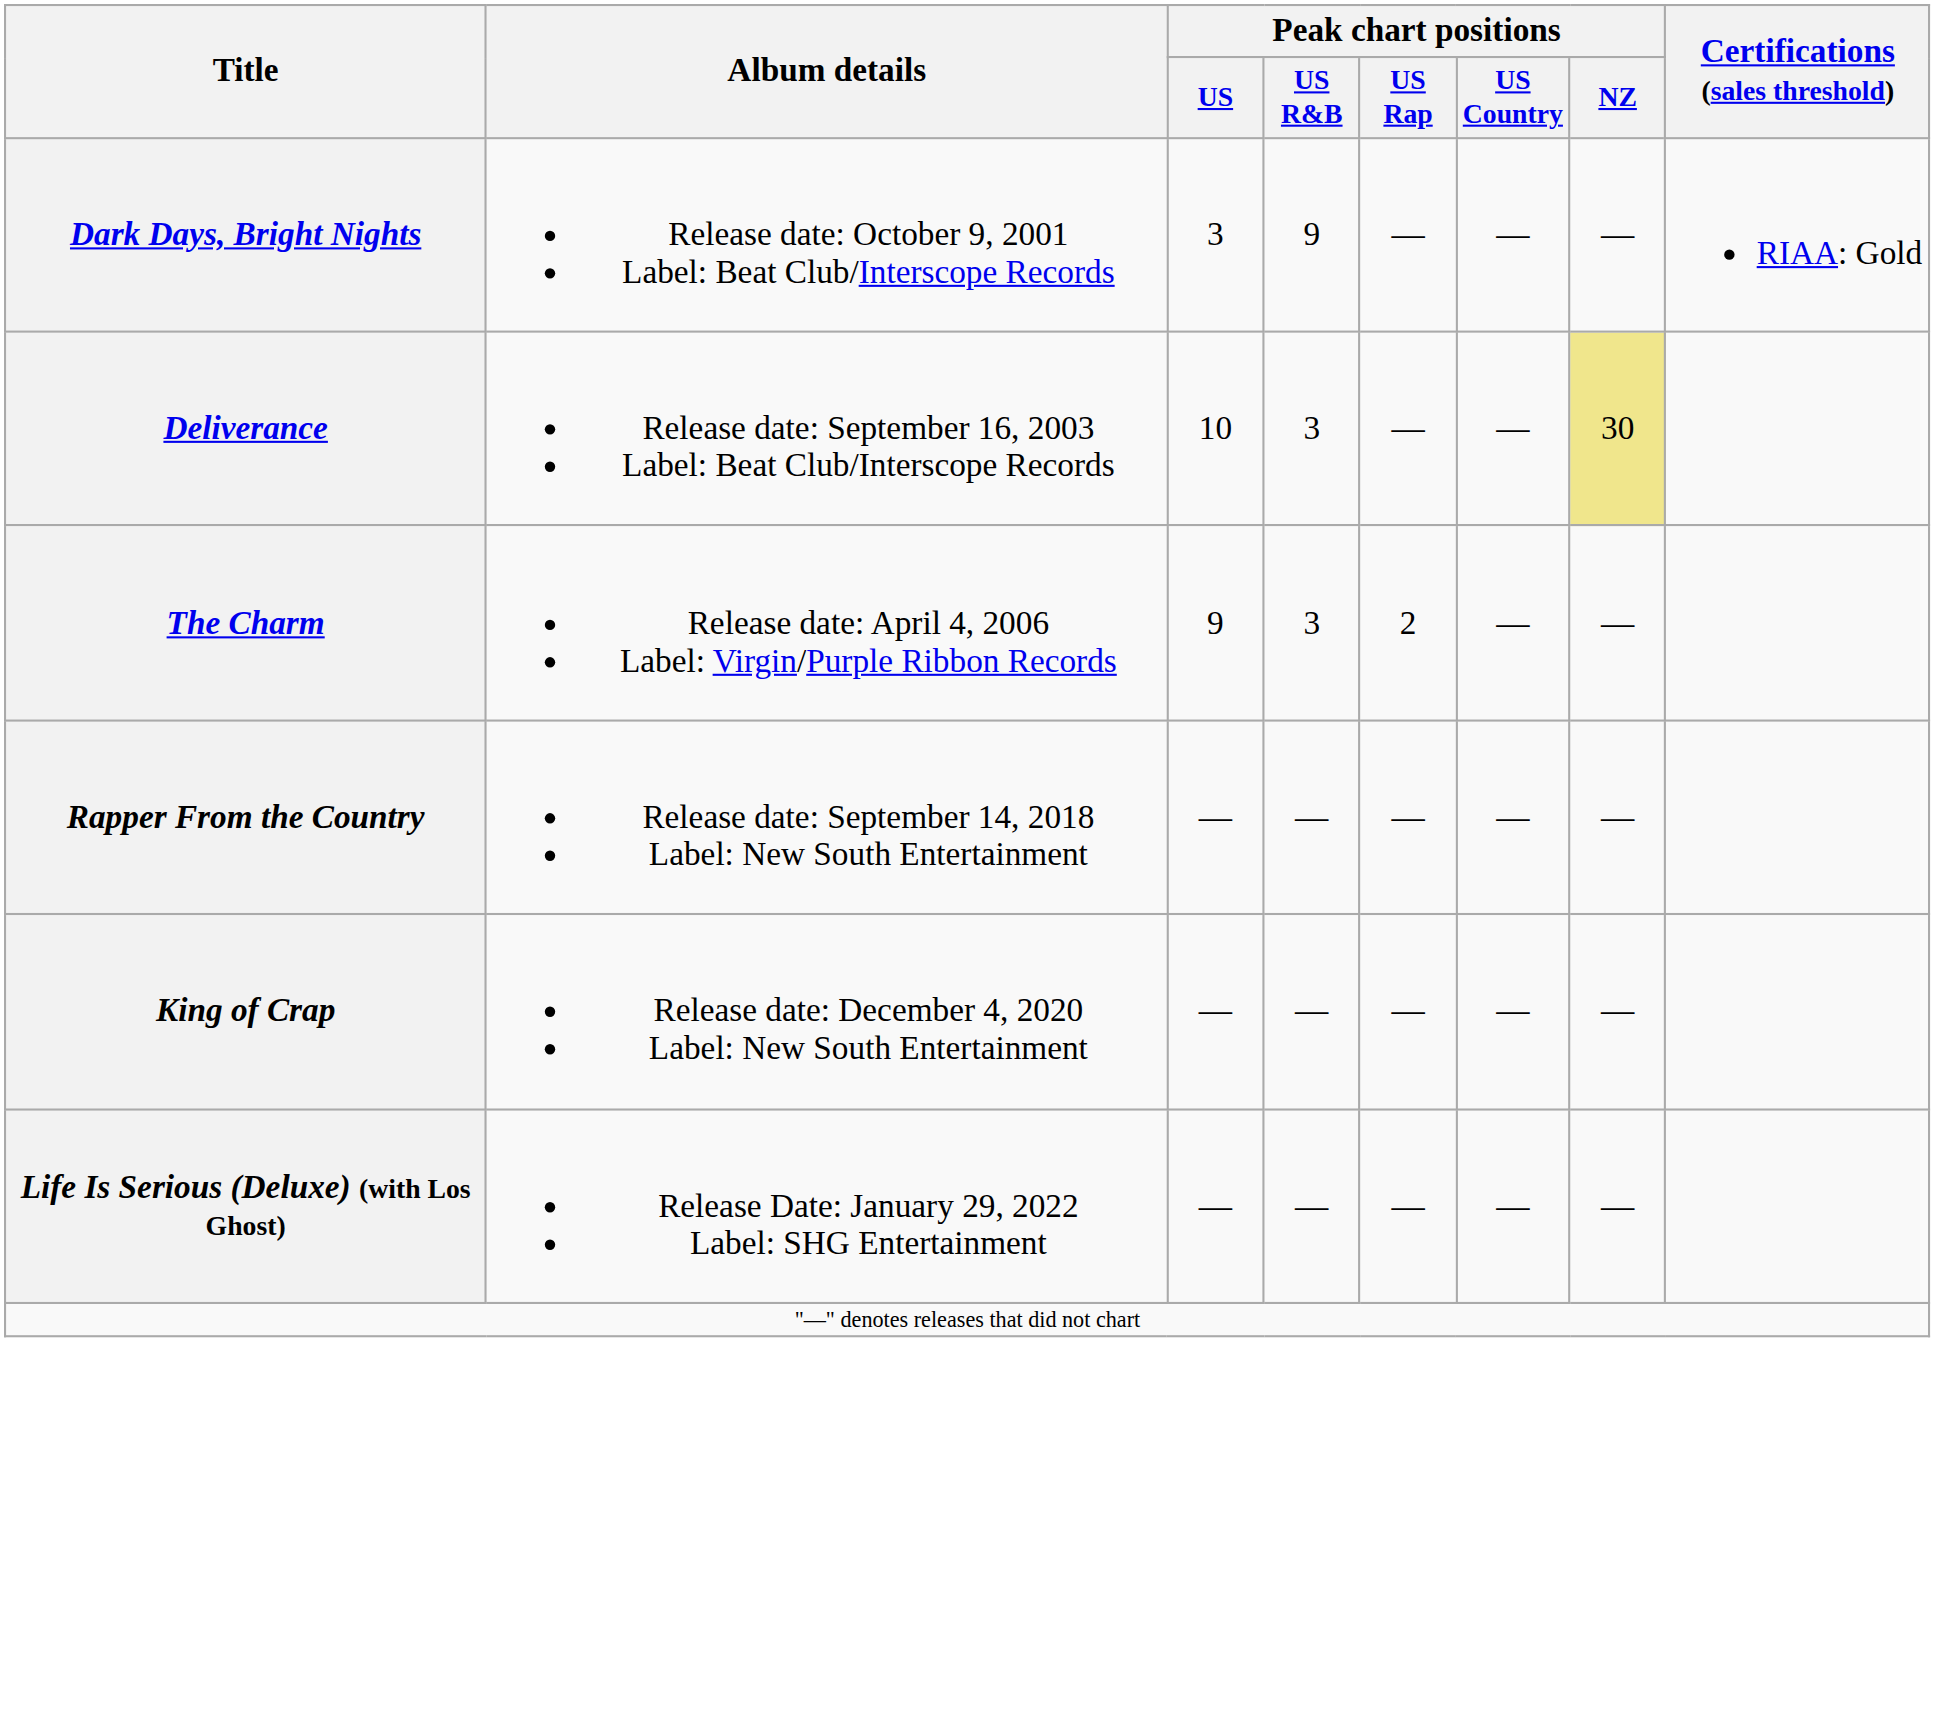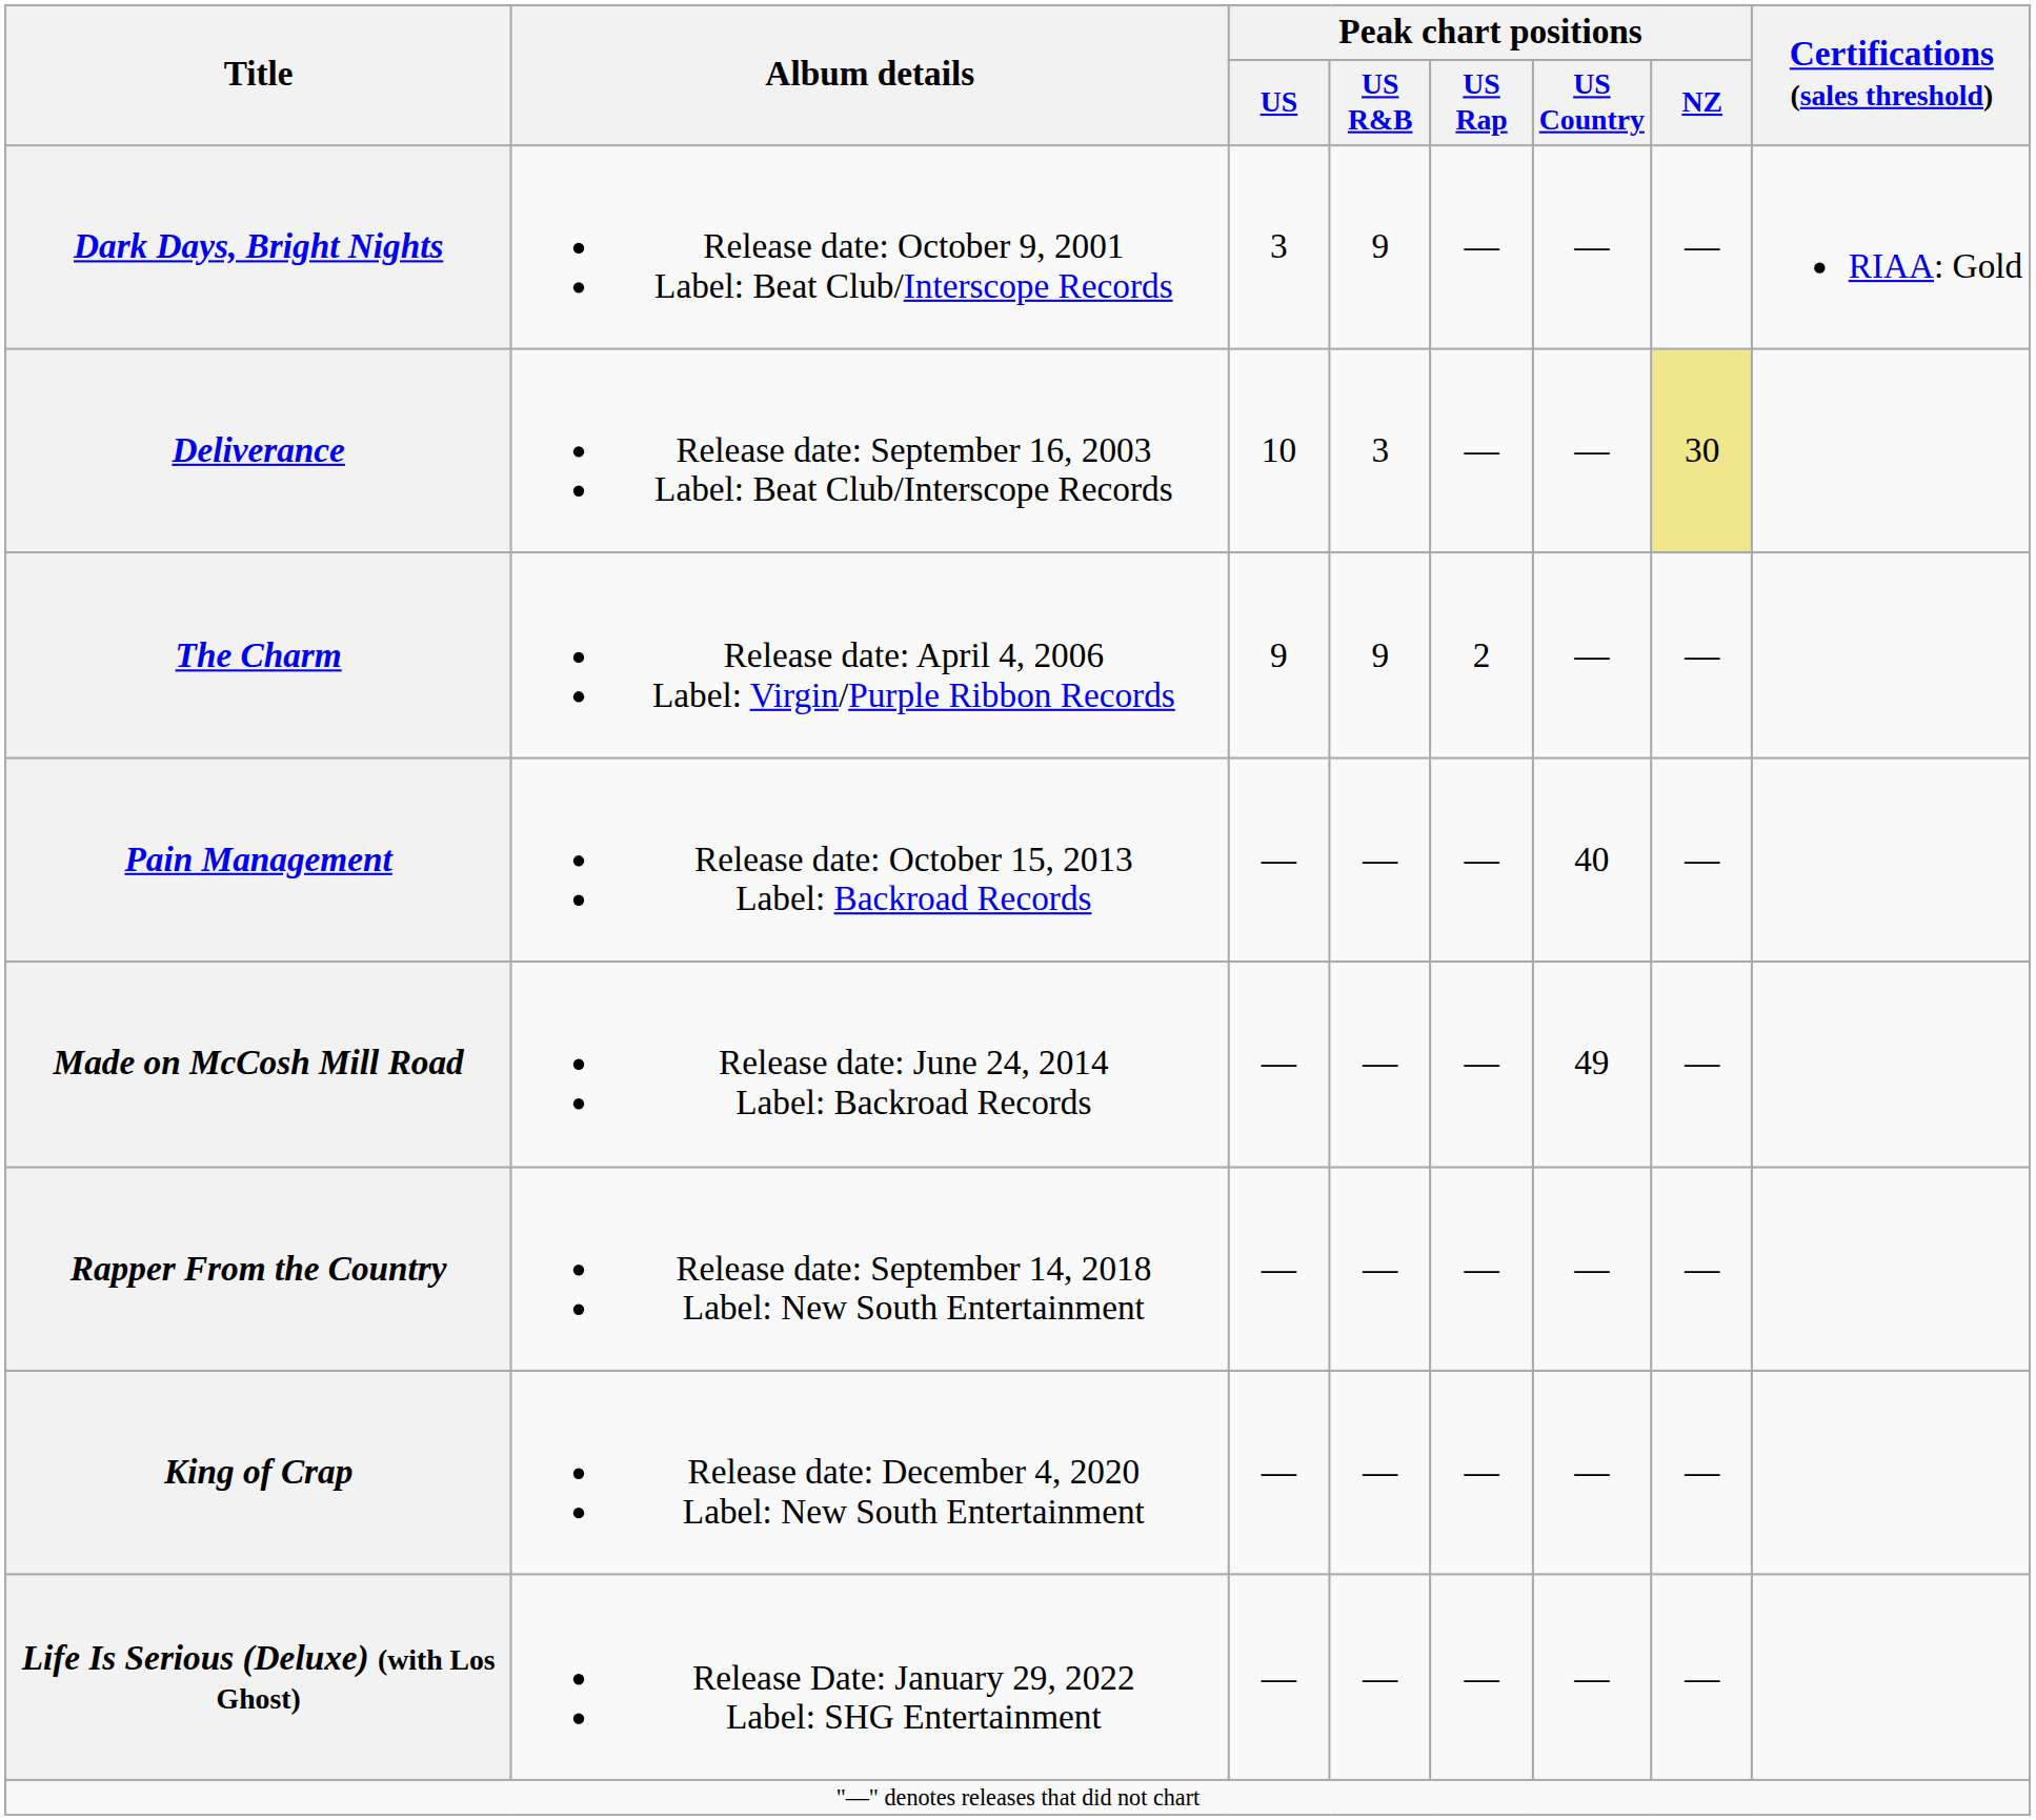The Charm | Peak chart positions / US R&B: 3 -> 9
+ row: Pain Management | Release date: October 15, 2013 Label: Backroad Records | — | — | — | 40 | —
+ row: Made on McCosh Mill Road | Release date: June 24, 2014 Label: Backroad Records | — | — | — | 49 | —
